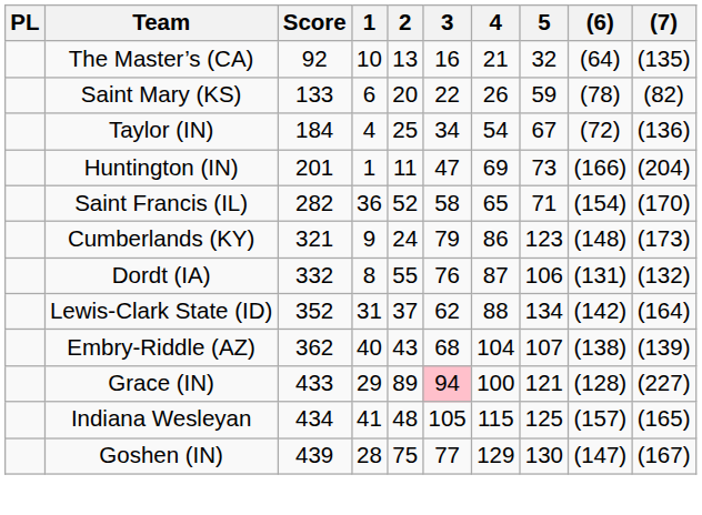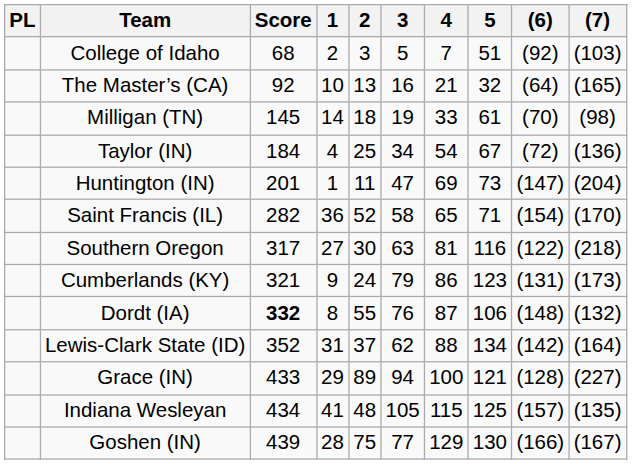+ row: College of Idaho | 68 | 2 | 3 | 5 | 7 | 51 | (92) | (103)
The Master’s (CA) | (7): (135) -> (165)
- row: Saint Mary (KS) | 133 | 6 | 20 | 22 | 26 | 59 | (78) | (82)
+ row: Milligan (TN) | 145 | 14 | 18 | 19 | 33 | 61 | (70) | (98)
Huntington (IN) | (6): (166) -> (147)
+ row: Southern Oregon | 317 | 27 | 30 | 63 | 81 | 116 | (122) | (218)
Cumberlands (KY) | (6): (148) -> (131)
Dordt (IA) | Score: normal -> bold
Dordt (IA) | (6): (131) -> (148)
- row: Embry-Riddle (AZ) | 362 | 40 | 43 | 68 | 104 | 107 | (138) | (139)
Grace (IN) | 3: pink background -> no background
Indiana Wesleyan | (7): (165) -> (135)
Goshen (IN) | (6): (147) -> (166)
